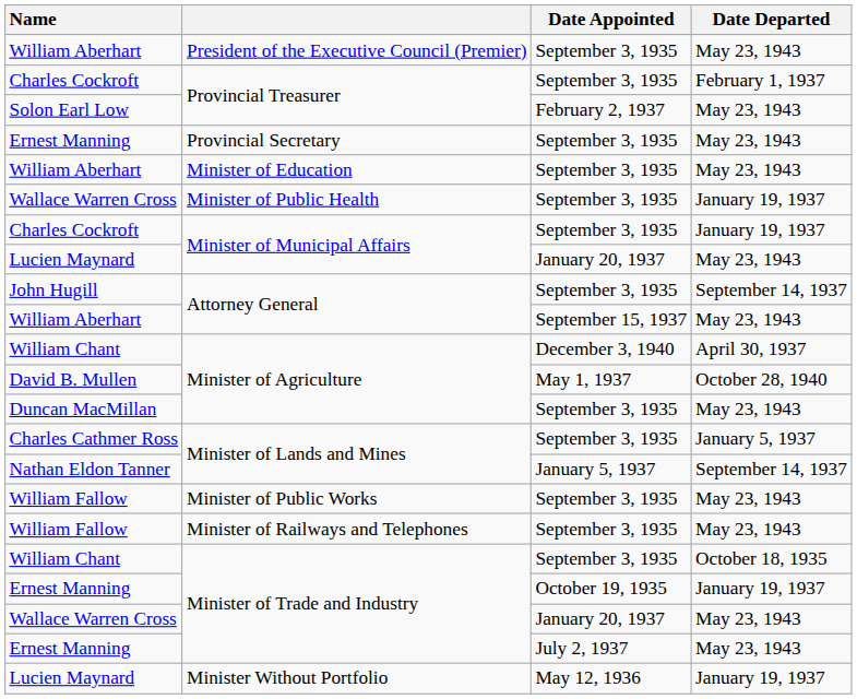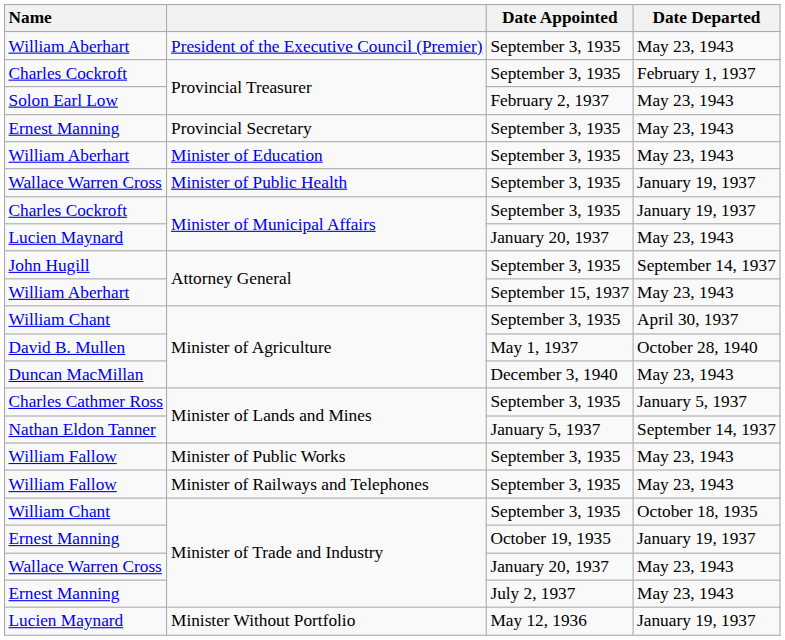William Chant / Minister of Agriculture | Date Appointed: December 3, 1940 -> September 3, 1935
Duncan MacMillan | Date Appointed: September 3, 1935 -> December 3, 1940
